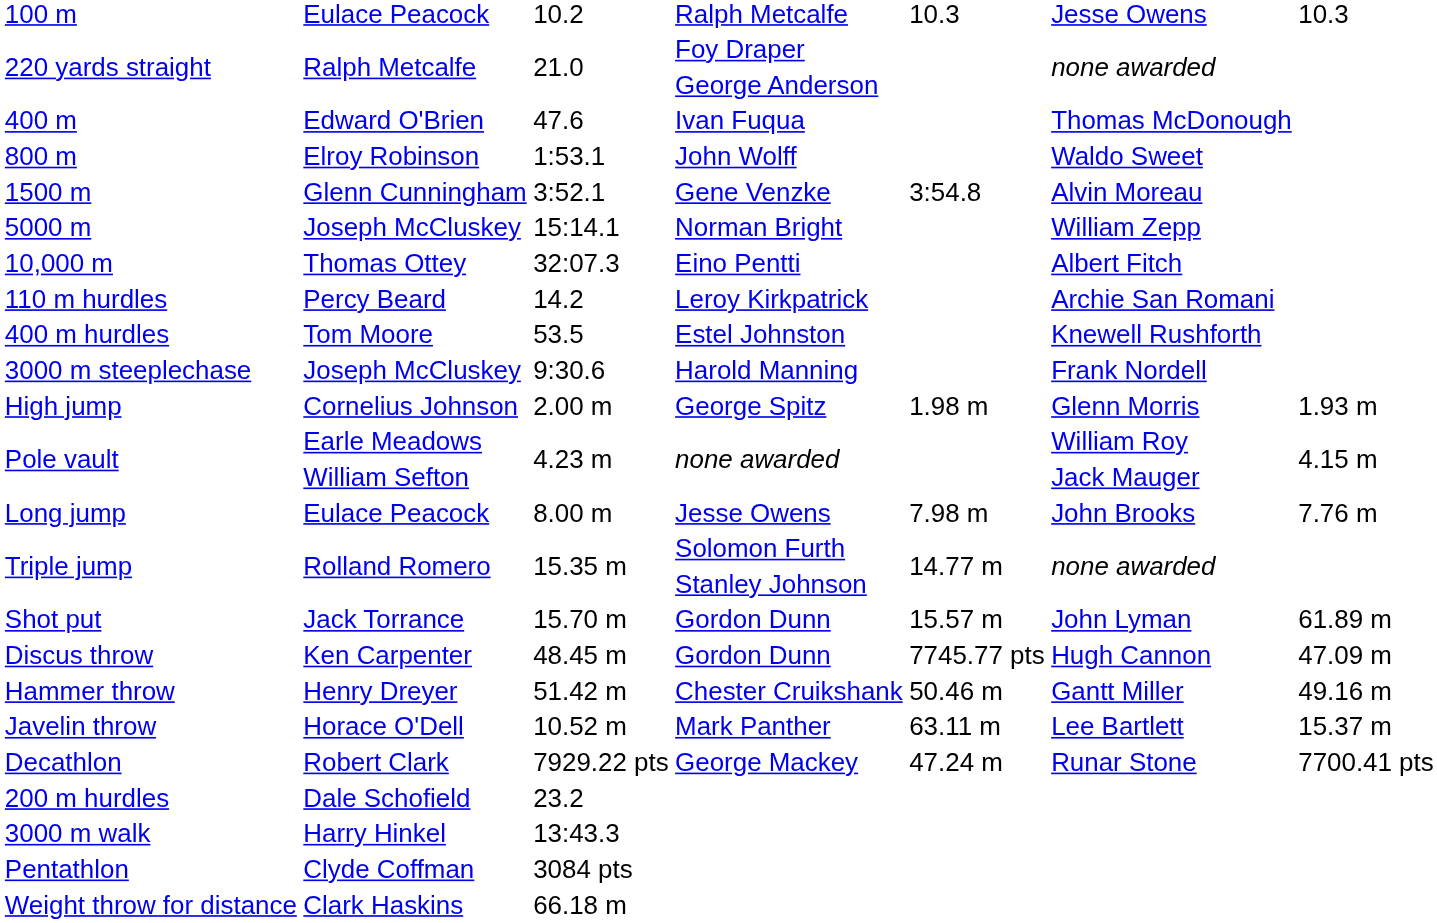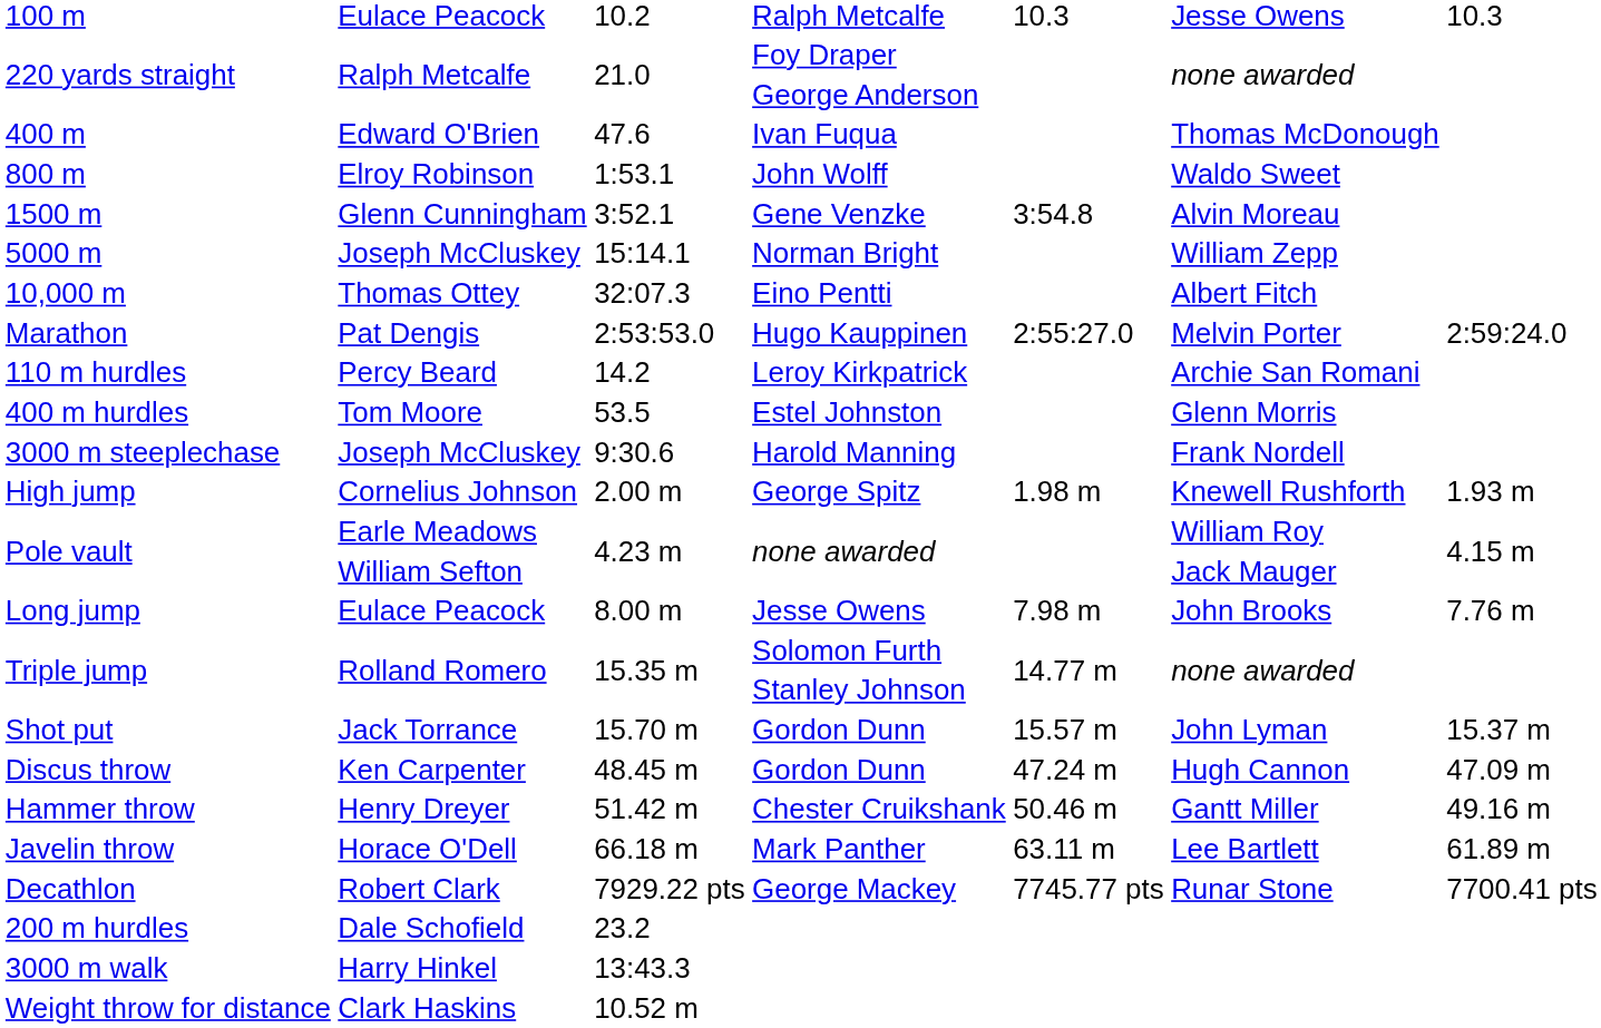+ row: Marathon | Pat Dengis | 2:53:53.0 | Hugo Kauppinen | 2:55:27.0 | Melvin Porter | 2:59:24.0
400 m hurdles | column 6: Knewell Rushforth -> Glenn Morris
High jump | column 6: Glenn Morris -> Knewell Rushforth
Shot put | column 7: 61.89 m -> 15.37 m
Discus throw | column 5: 7745.77 pts -> 47.24 m
Javelin throw | column 3: 10.52 m -> 66.18 m
Javelin throw | column 7: 15.37 m -> 61.89 m
Decathlon | column 5: 47.24 m -> 7745.77 pts
- row: Pentathlon | Clyde Coffman | 3084 pts
Weight throw for distance | column 3: 66.18 m -> 10.52 m
